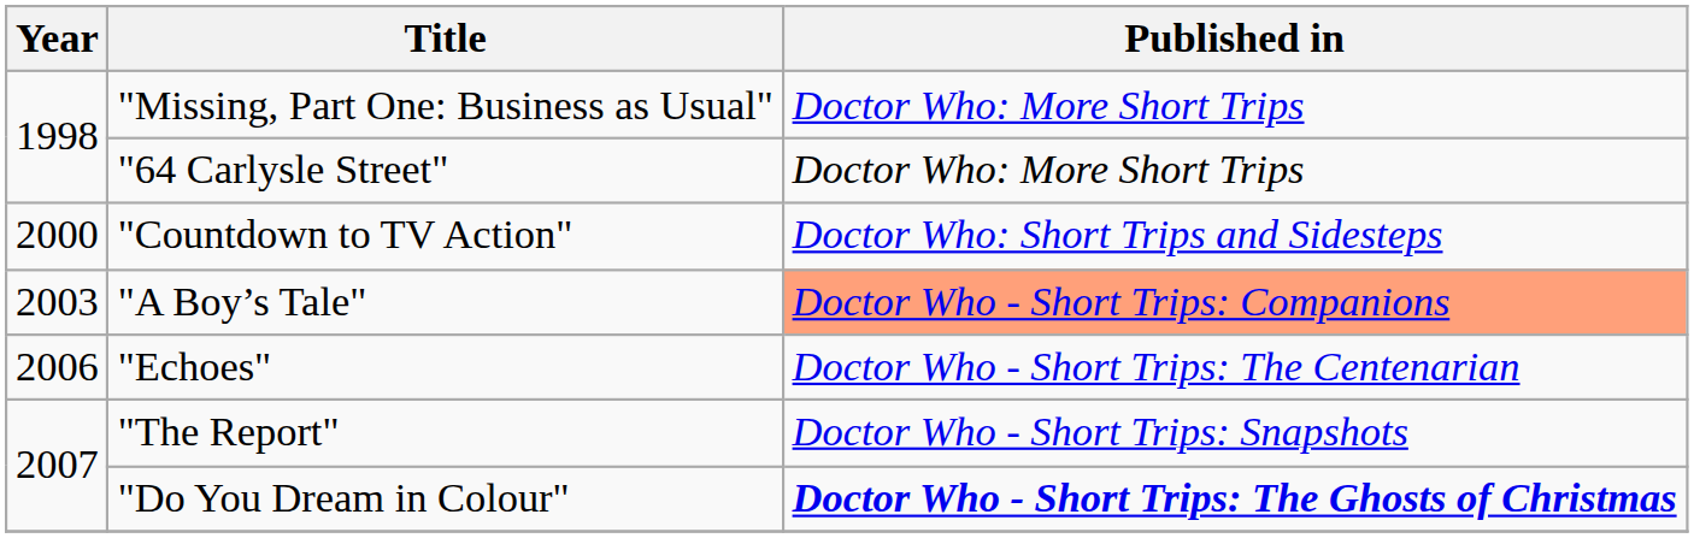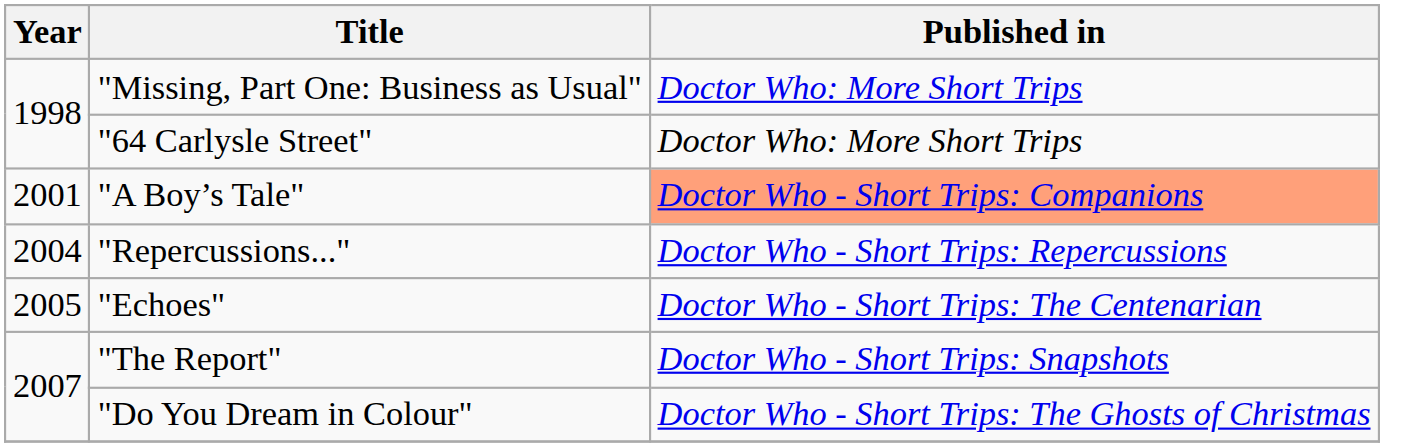- row: 2000 | "Countdown to TV Action" | Doctor Who: Short Trips and Sidesteps
"A Boy’s Tale" | Year: 2003 -> 2001
+ row: 2004 | "Repercussions..." | Doctor Who - Short Trips: Repercussions
"Echoes" | Year: 2006 -> 2005
"Do You Dream in Colour" | Published in: bold -> normal
